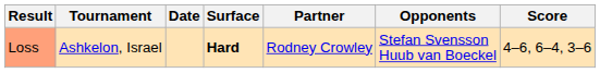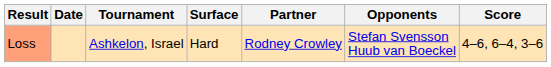columns swapped: Date <-> Tournament
Loss | Surface: bold -> normal
